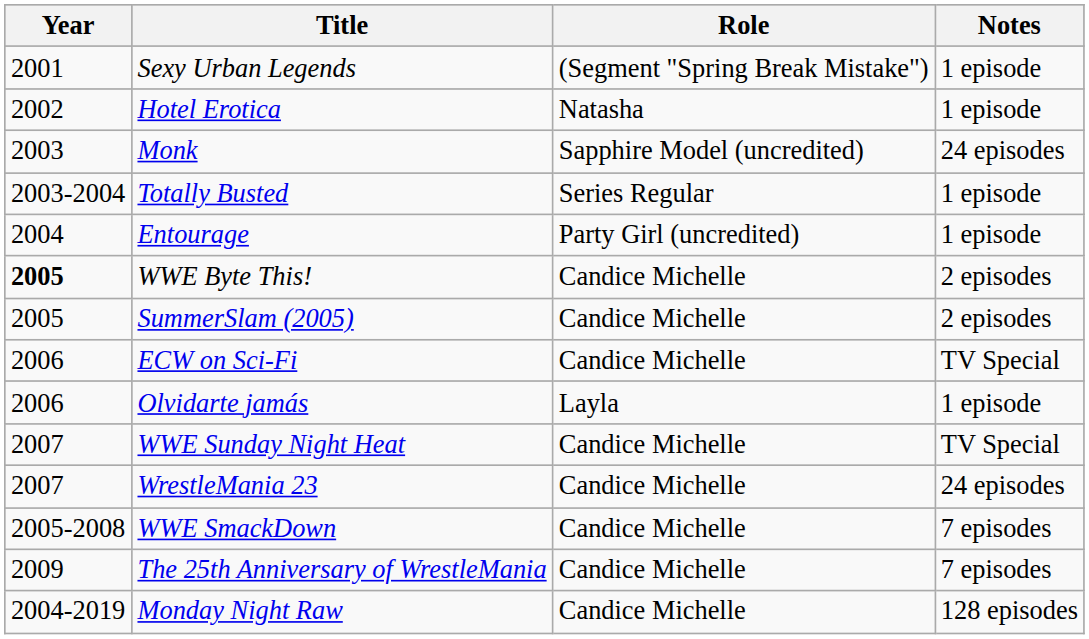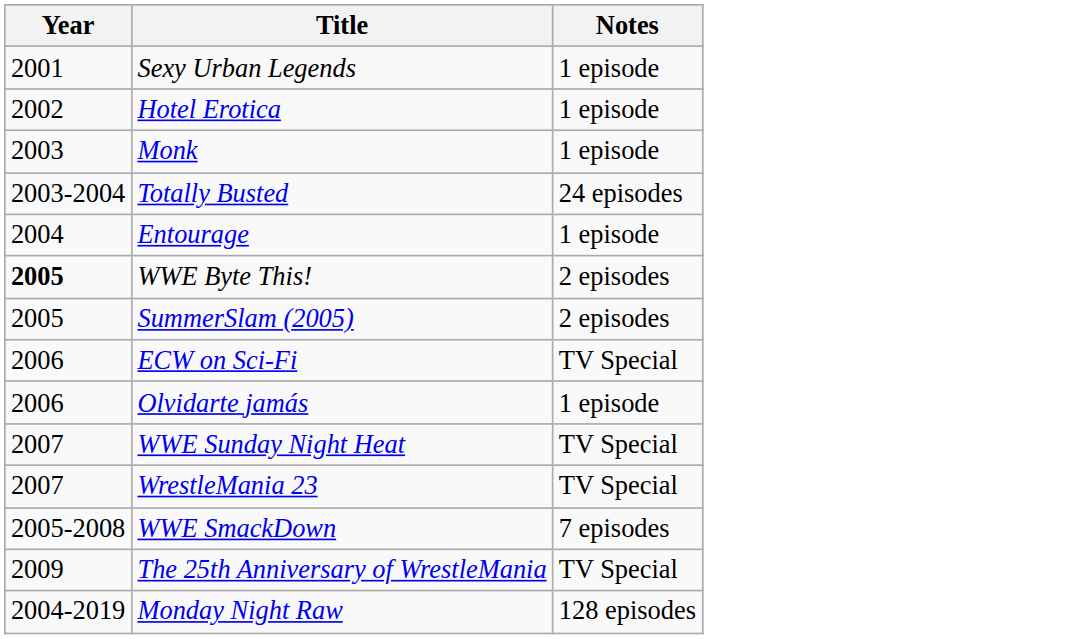- column: Role | (Segment "Spring Break Mistake") | Natasha | Sapphire Model (uncredited) | Series Regular | Party Girl (uncredited) | Candice Michelle | Candice Michelle | Candice Michelle | Layla | Candice Michelle | Candice Michelle | Candice Michelle | Candice Michelle | Candice Michelle
Monk | Notes: 24 episodes -> 1 episode
Totally Busted | Notes: 1 episode -> 24 episodes
WrestleMania 23 | Notes: 24 episodes -> TV Special
The 25th Anniversary of WrestleMania | Notes: 7 episodes -> TV Special
